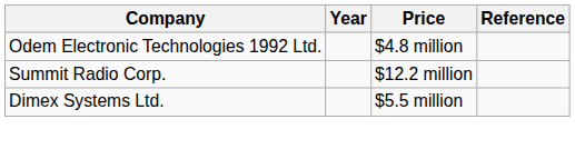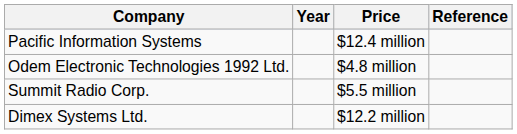+ row: Pacific Information Systems | $12.4 million
Summit Radio Corp. | Price: $12.2 million -> $5.5 million
Dimex Systems Ltd. | Price: $5.5 million -> $12.2 million
